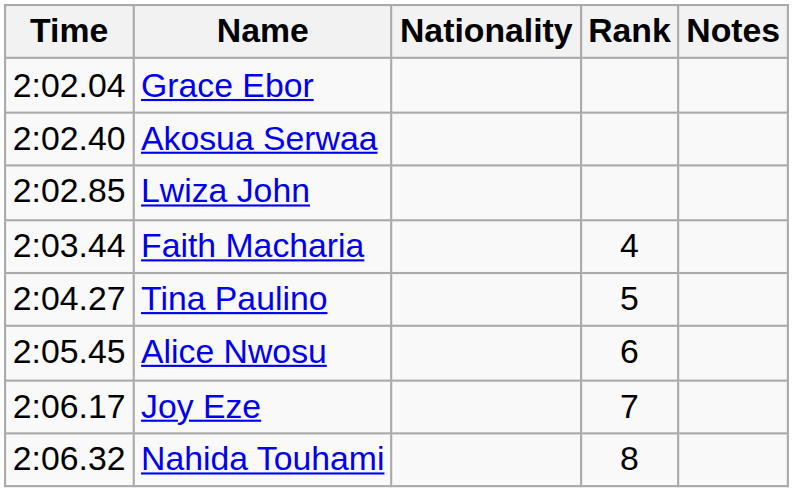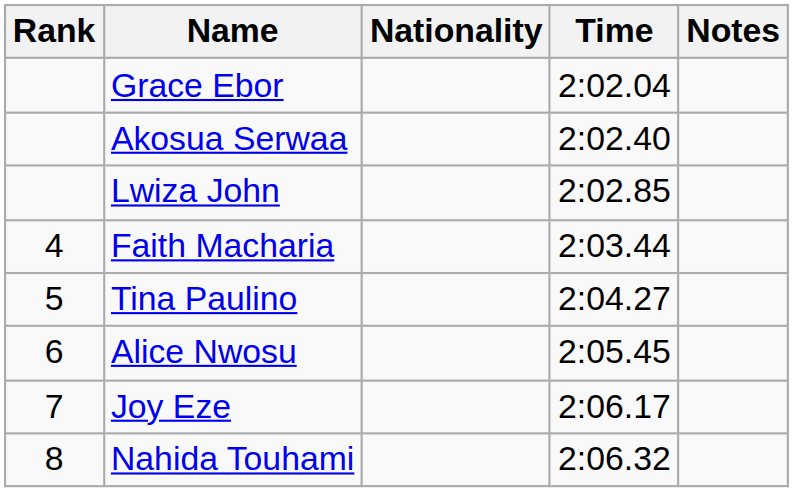columns swapped: Rank <-> Time
